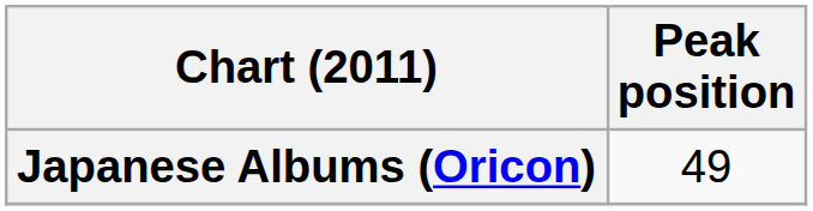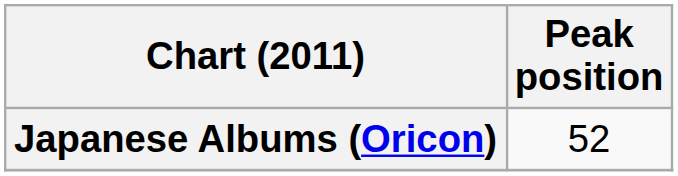Japanese Albums (Oricon) | Peak position: 49 -> 52
